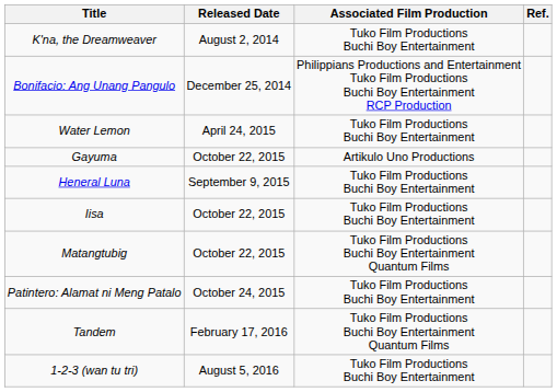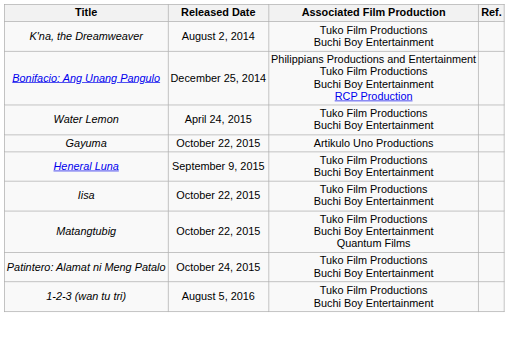- row: Tandem | February 17, 2016 | Tuko Film Productions Buchi Boy Entertainment Quantum Films
